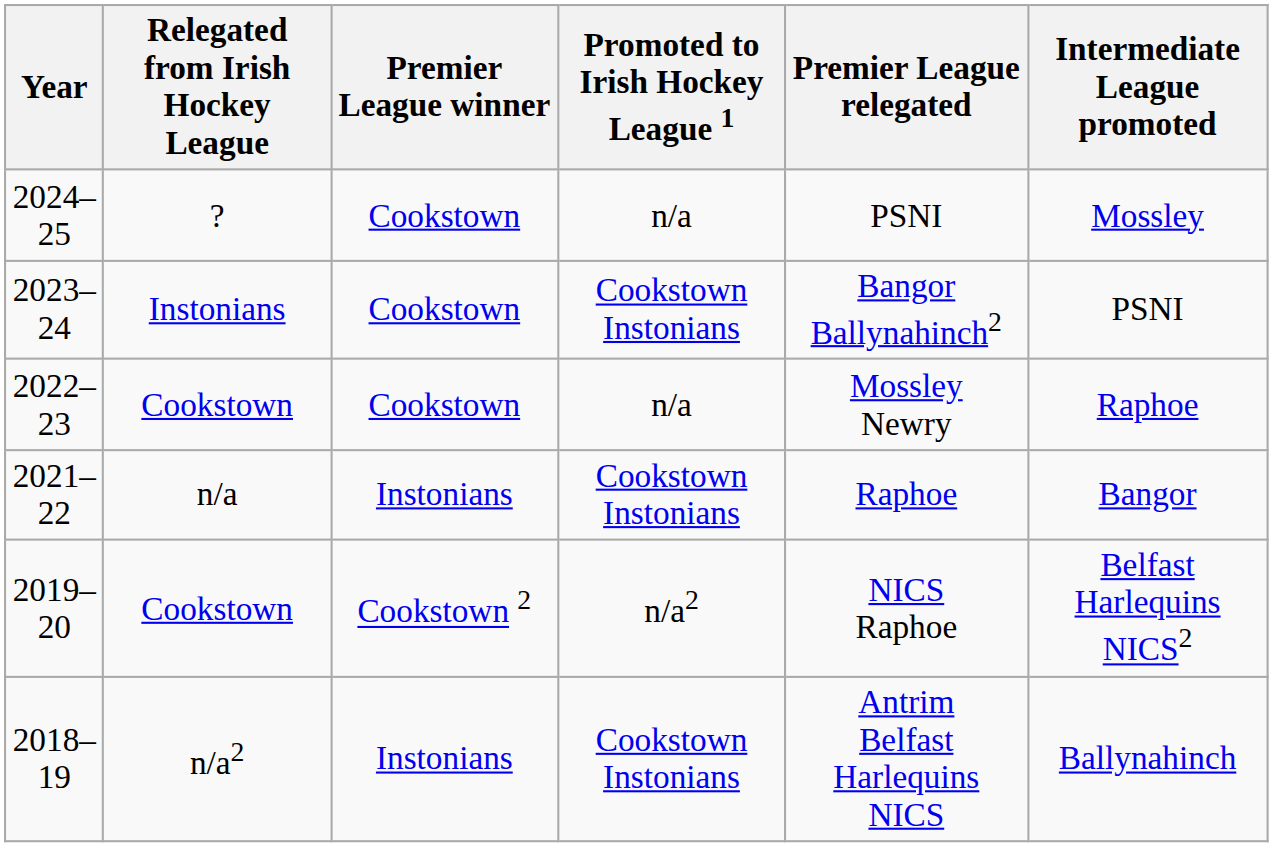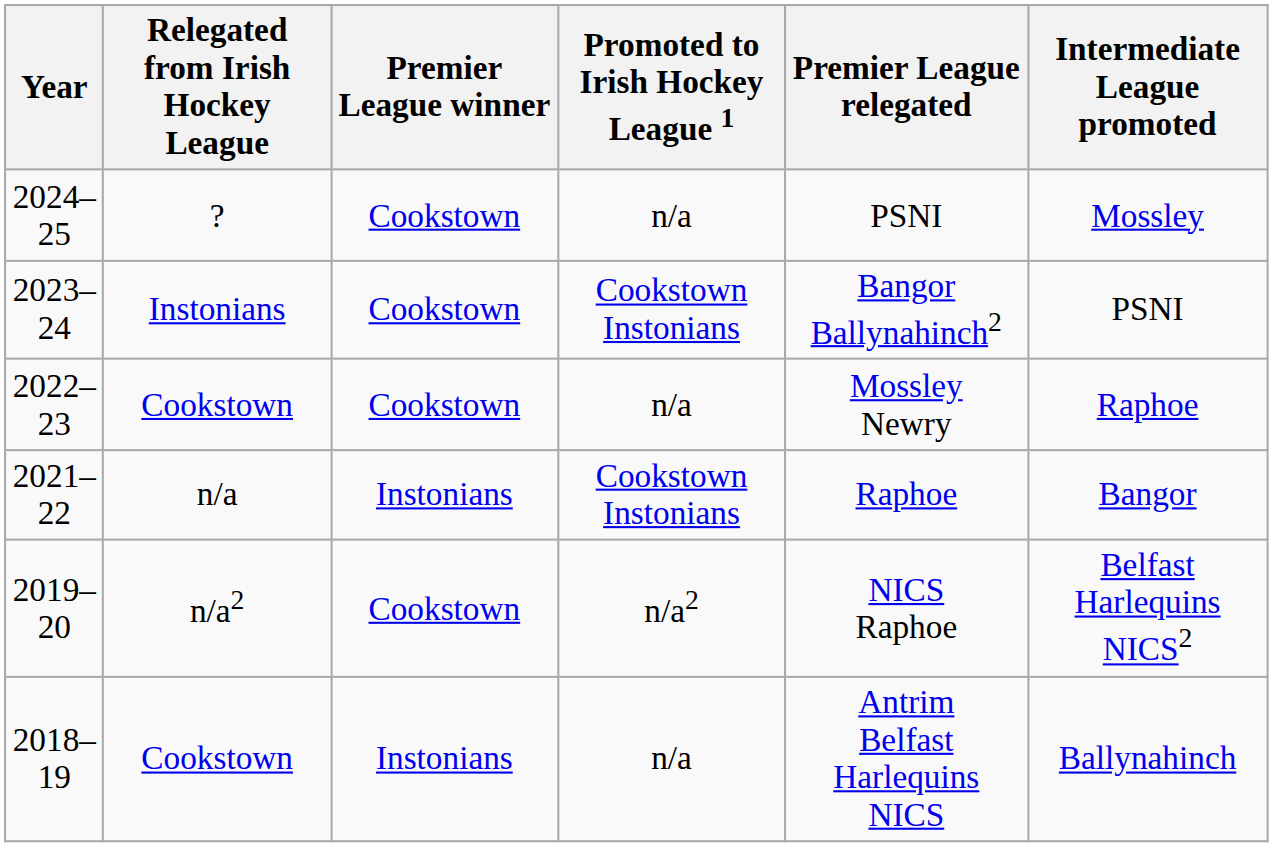2019–20 | Relegated from Irish Hockey League: Cookstown -> n/a2
2019–20 | Premier League winner: Cookstown 2 -> Cookstown
2018–19 | Relegated from Irish Hockey League: n/a2 -> Cookstown
2018–19 | Promoted to Irish Hockey League 1: Cookstown Instonians -> n/a
